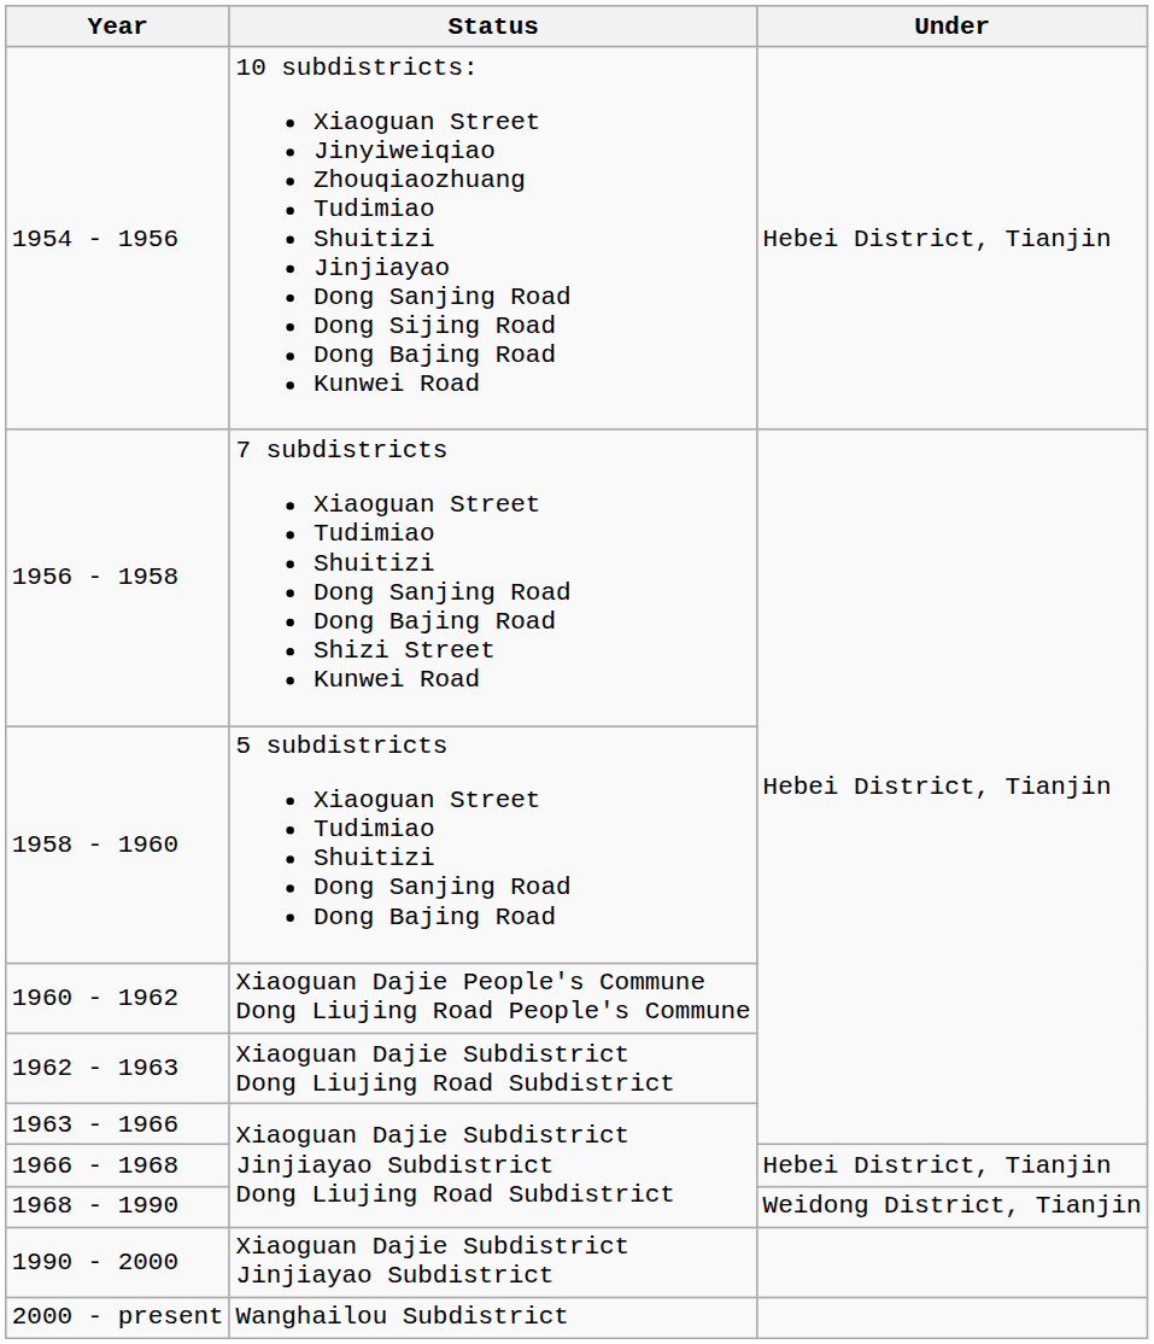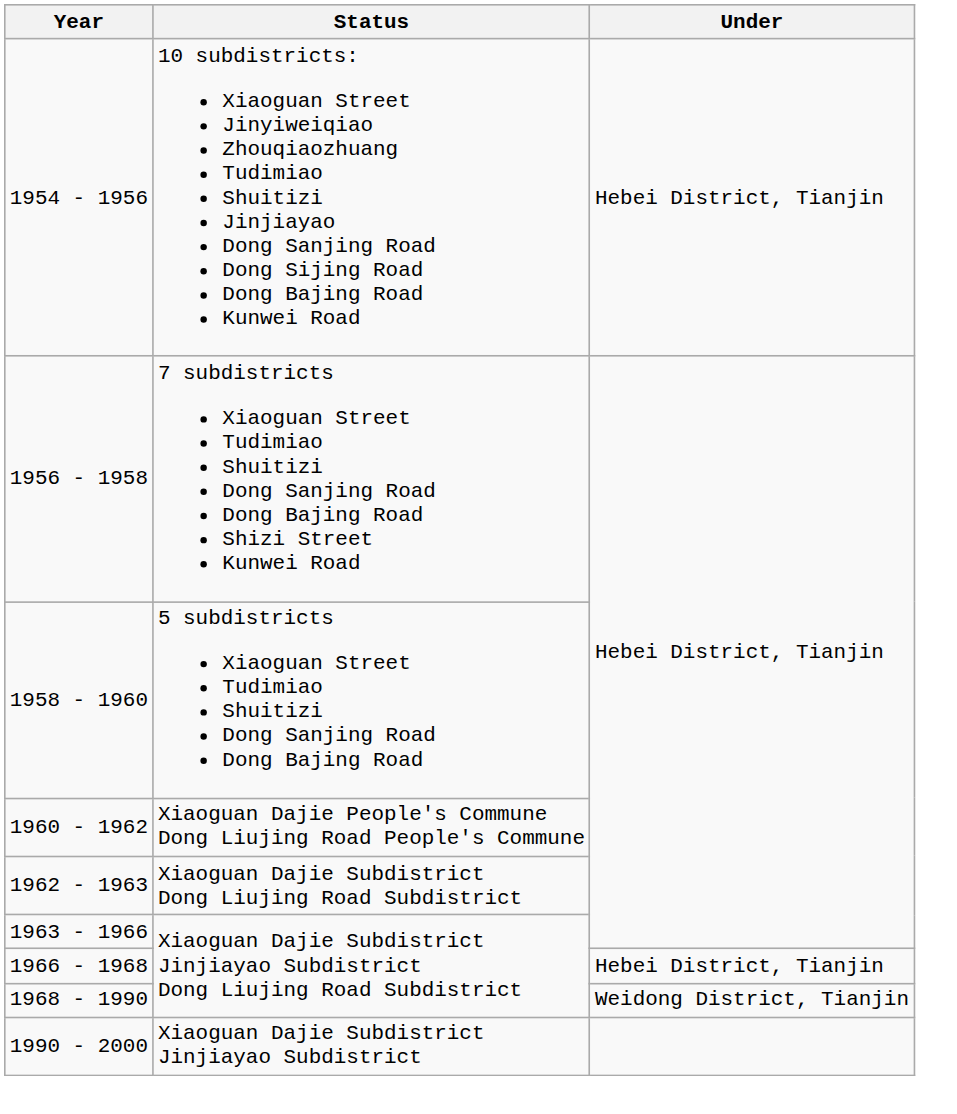- row: 2000 - present | Wanghailou Subdistrict
